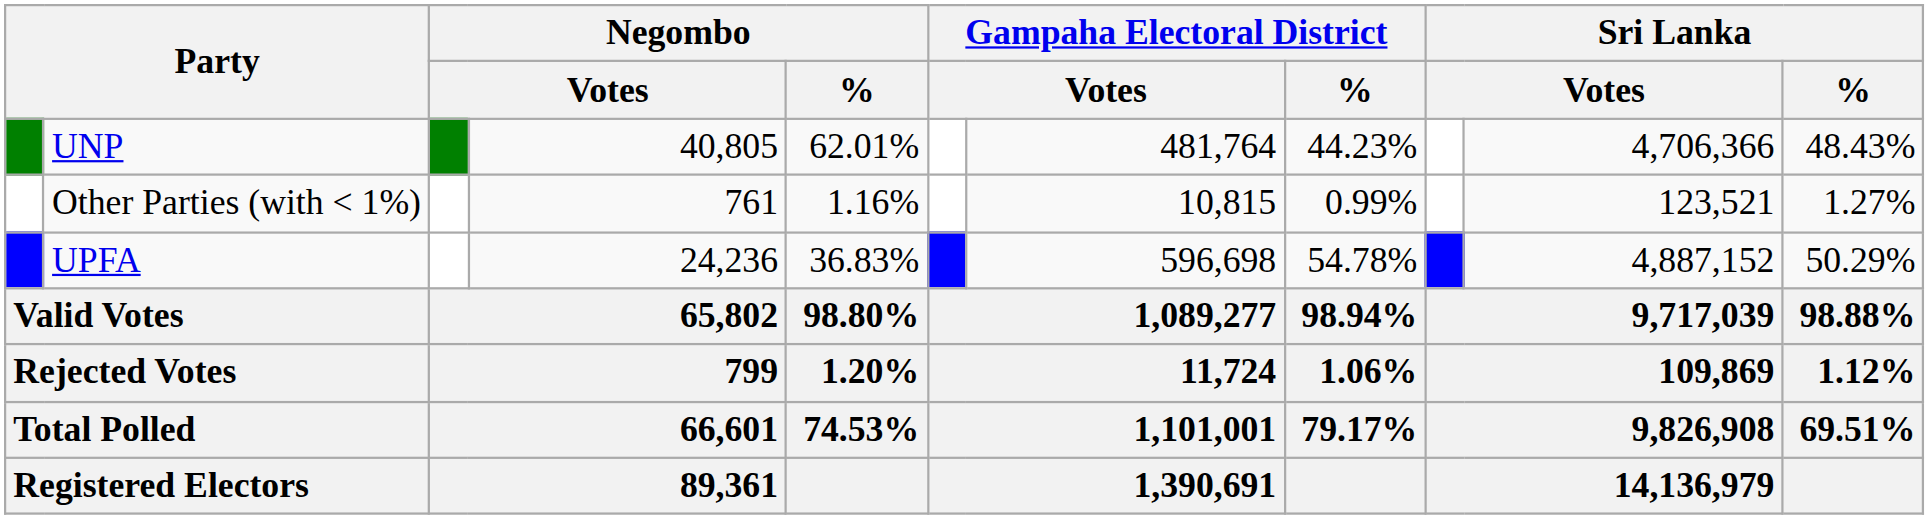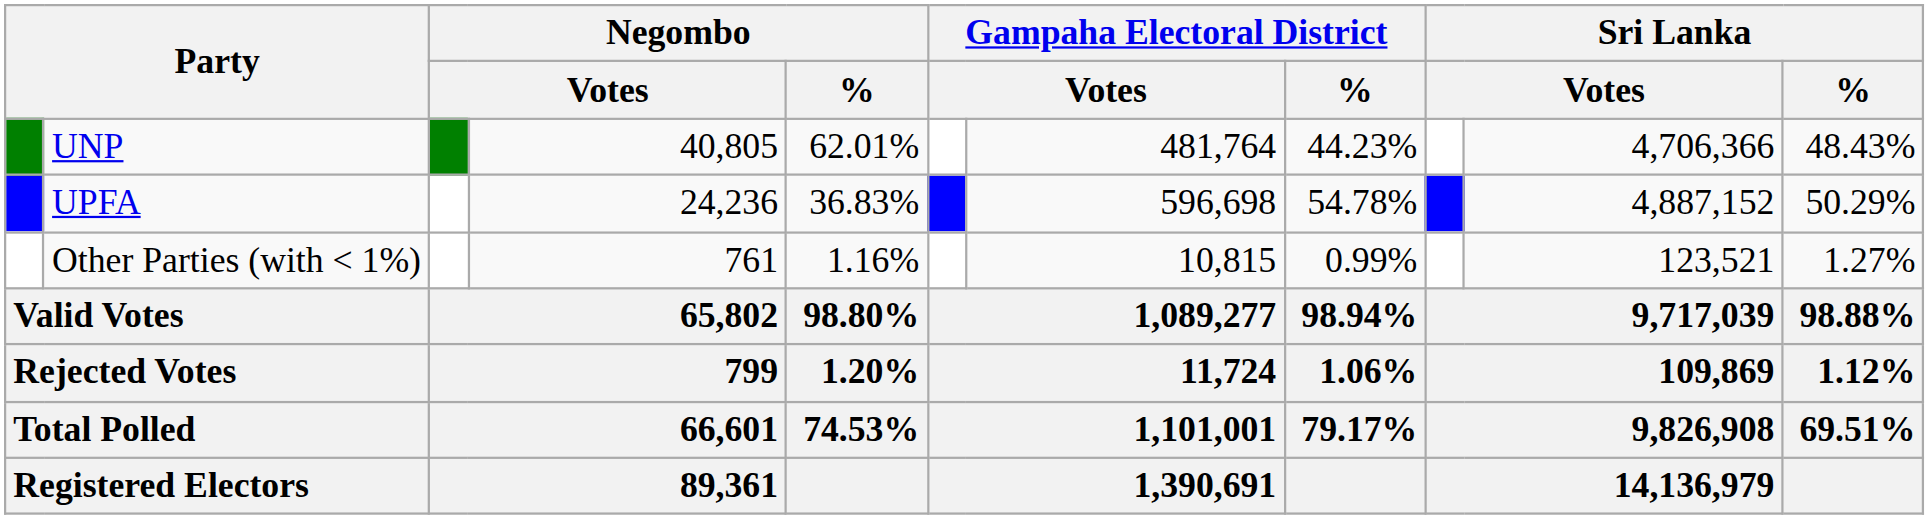rows swapped: UPFA <-> Other Parties (with < 1%)
